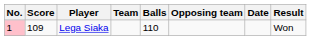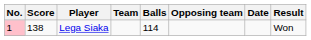Lega Siaka | Score: 109 -> 138
Lega Siaka | Balls: 110 -> 114
